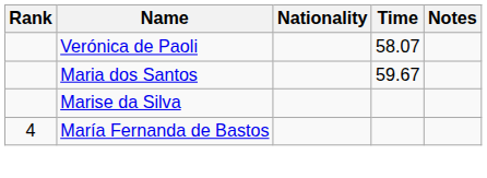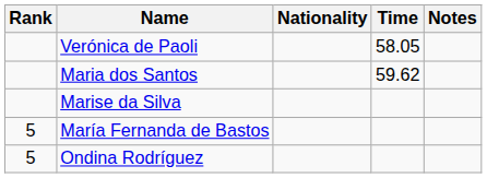Verónica de Paoli | Time: 58.07 -> 58.05
Maria dos Santos | Time: 59.67 -> 59.62
María Fernanda de Bastos | Rank: 4 -> 5
+ row: 5 | Ondina Rodríguez
